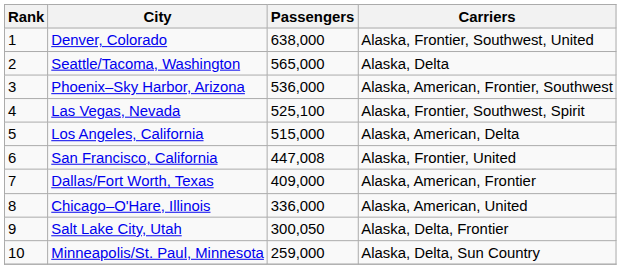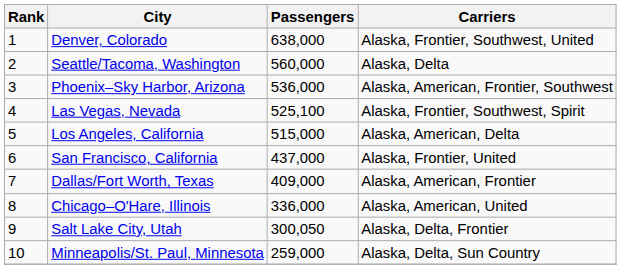Seattle/Tacoma, Washington | Passengers: 565,000 -> 560,000
San Francisco, California | Passengers: 447,008 -> 437,000
